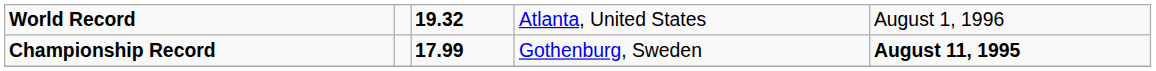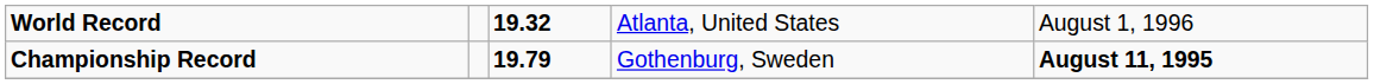Championship Record | column 3: 17.99 -> 19.79
